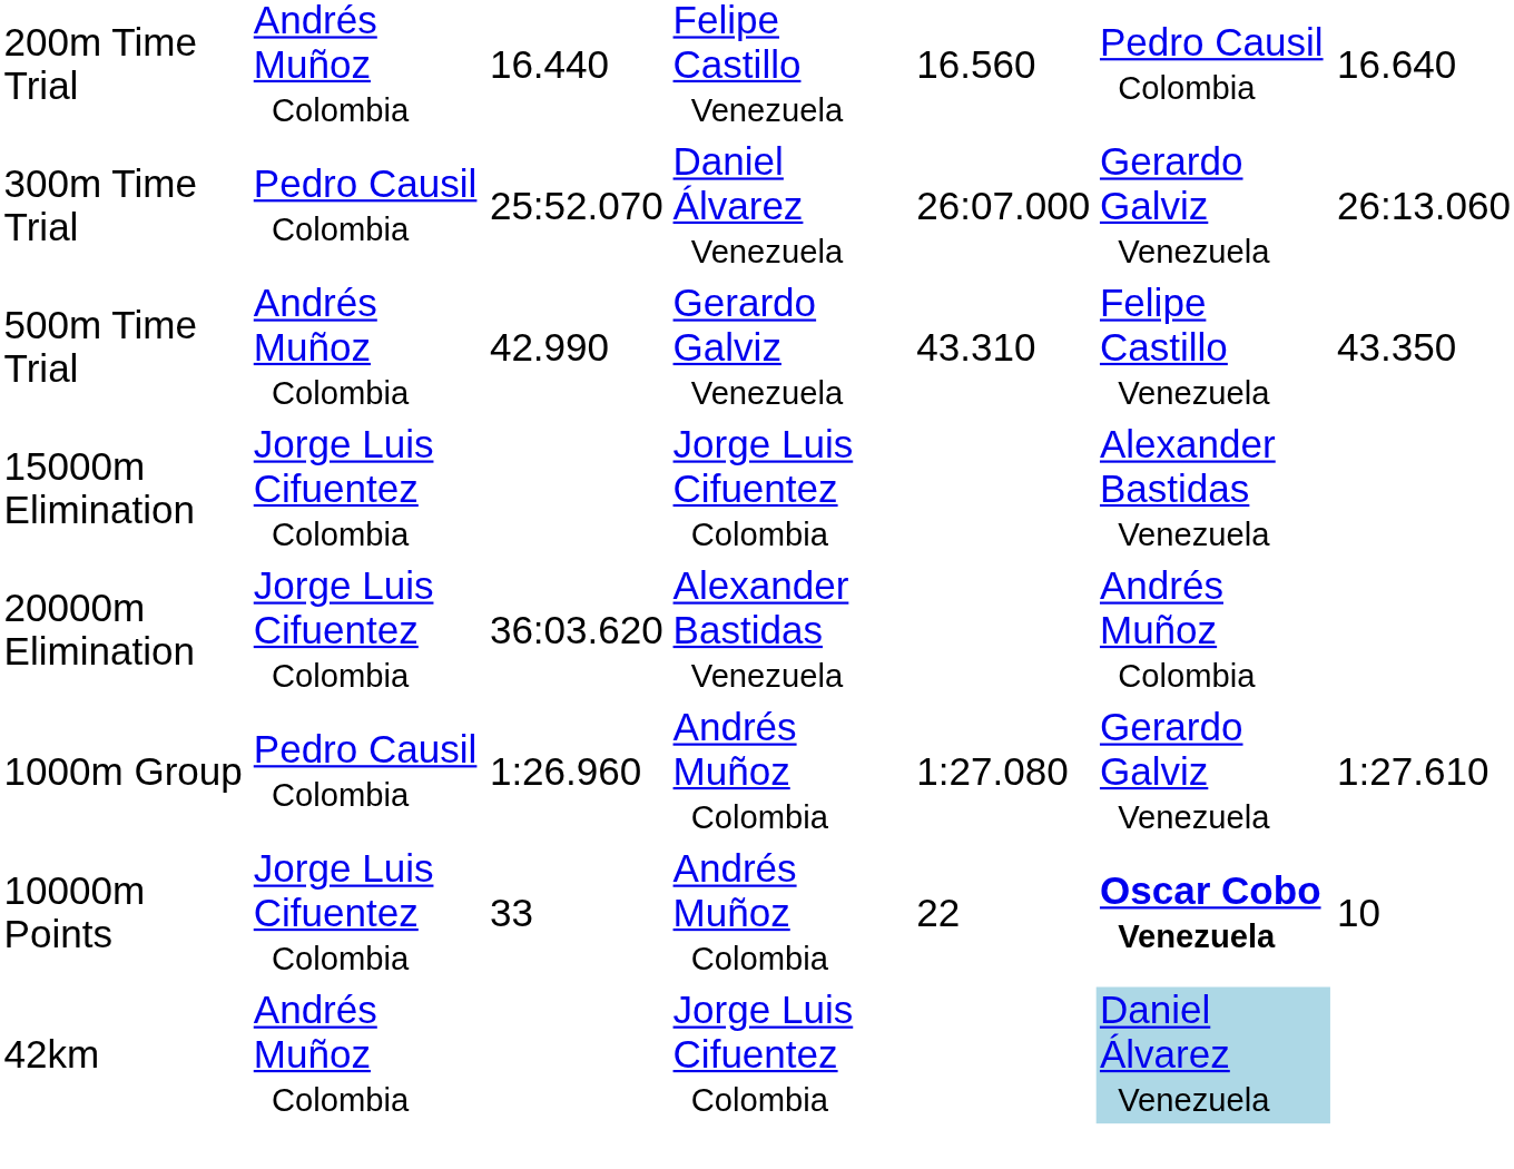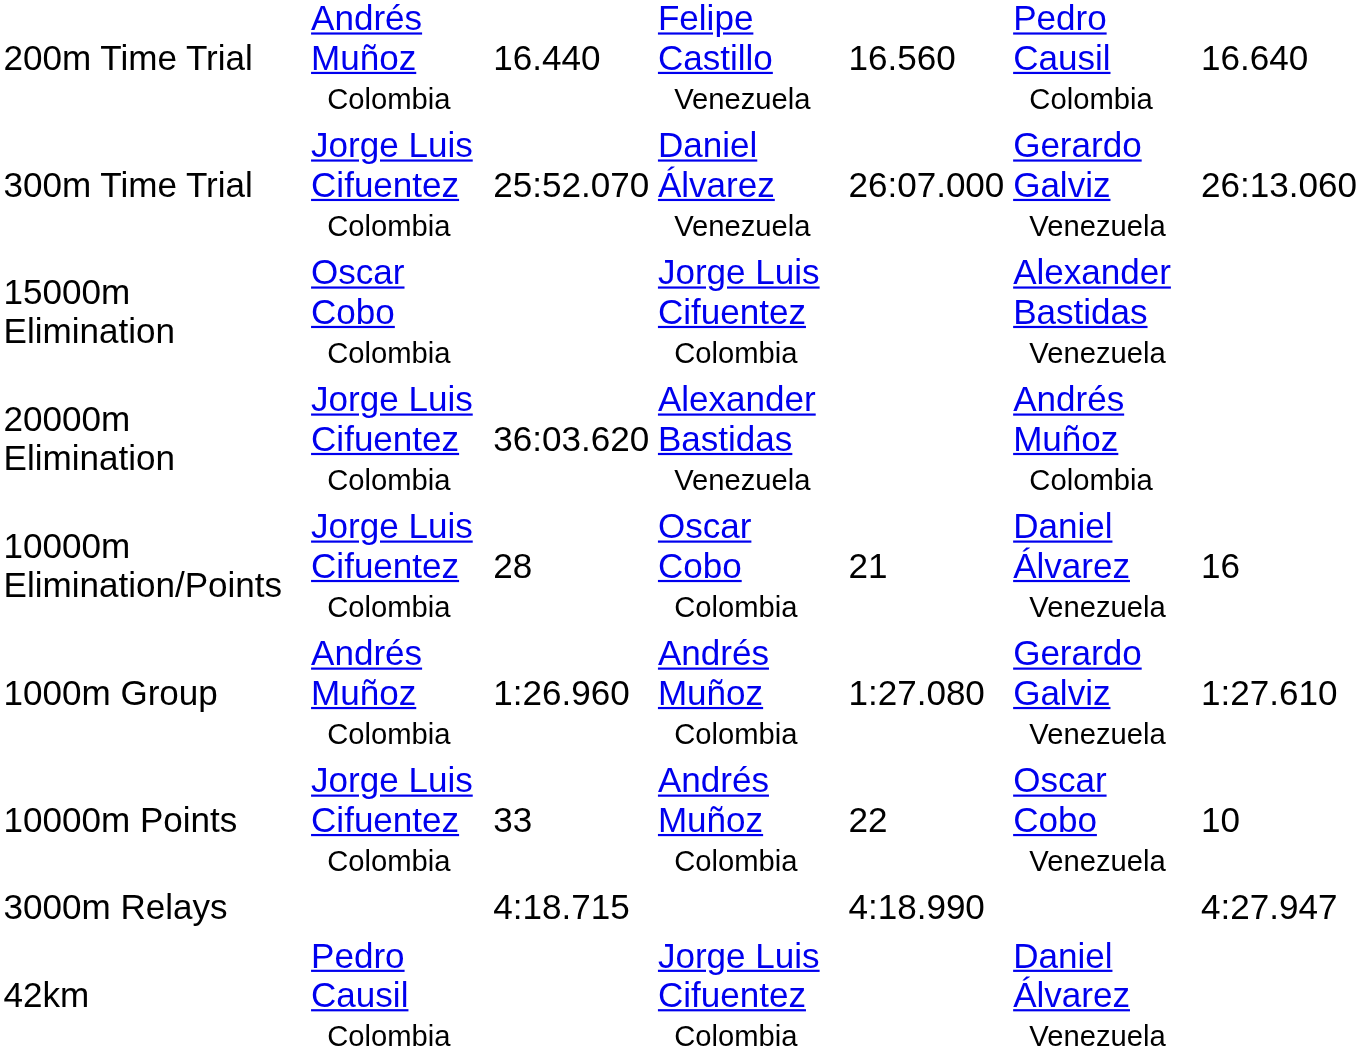300m Time Trial | column 2: Pedro Causil Colombia -> Jorge Luis Cifuentez Colombia
- row: 500m Time Trial | Andrés Muñoz Colombia | 42.990 | Gerardo Galviz Venezuela | 43.310 | Felipe Castillo Venezuela | 43.350
15000m Elimination | column 2: Jorge Luis Cifuentez Colombia -> Oscar Cobo Colombia
+ row: 10000m Elimination/Points | Jorge Luis Cifuentez Colombia | 28 | Oscar Cobo Colombia | 21 | Daniel Álvarez Venezuela | 16
1000m Group | column 2: Pedro Causil Colombia -> Andrés Muñoz Colombia
10000m Points | column 6: bold -> normal
+ row: 3000m Relays | 4:18.715 | 4:18.990 | 4:27.947
42km | column 2: Andrés Muñoz Colombia -> Pedro Causil Colombia
42km | column 6: lightblue background -> no background
